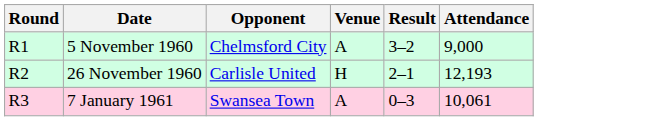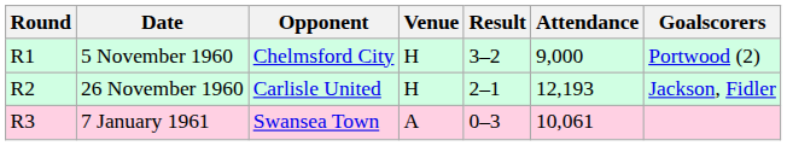+ column: Goalscorers | Portwood (2) | Jackson, Fidler
5 November 1960 | Venue: A -> H
